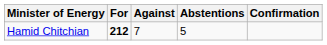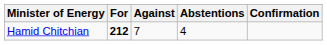Hamid Chitchian | Abstentions: 5 -> 4
